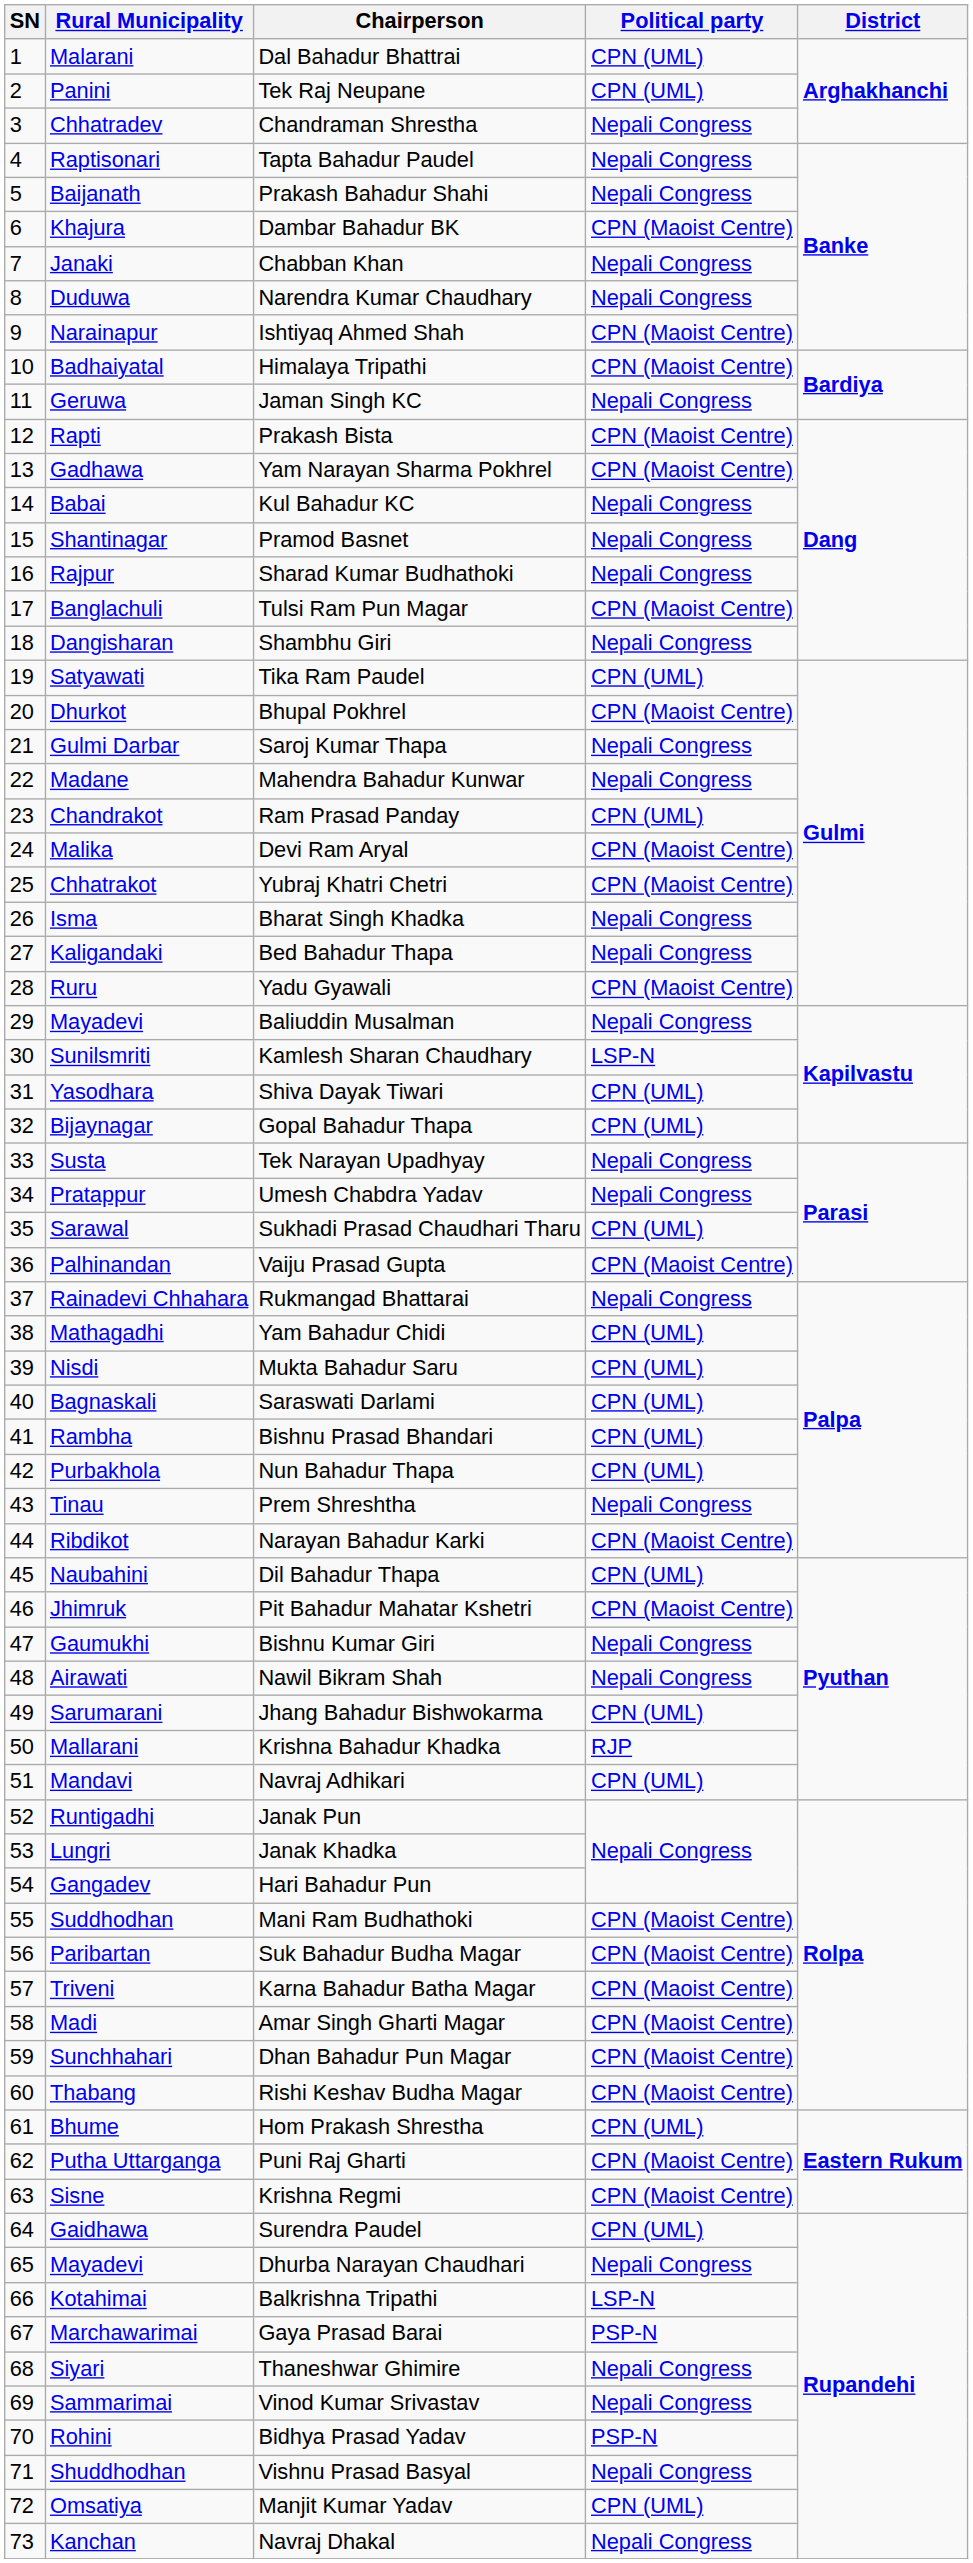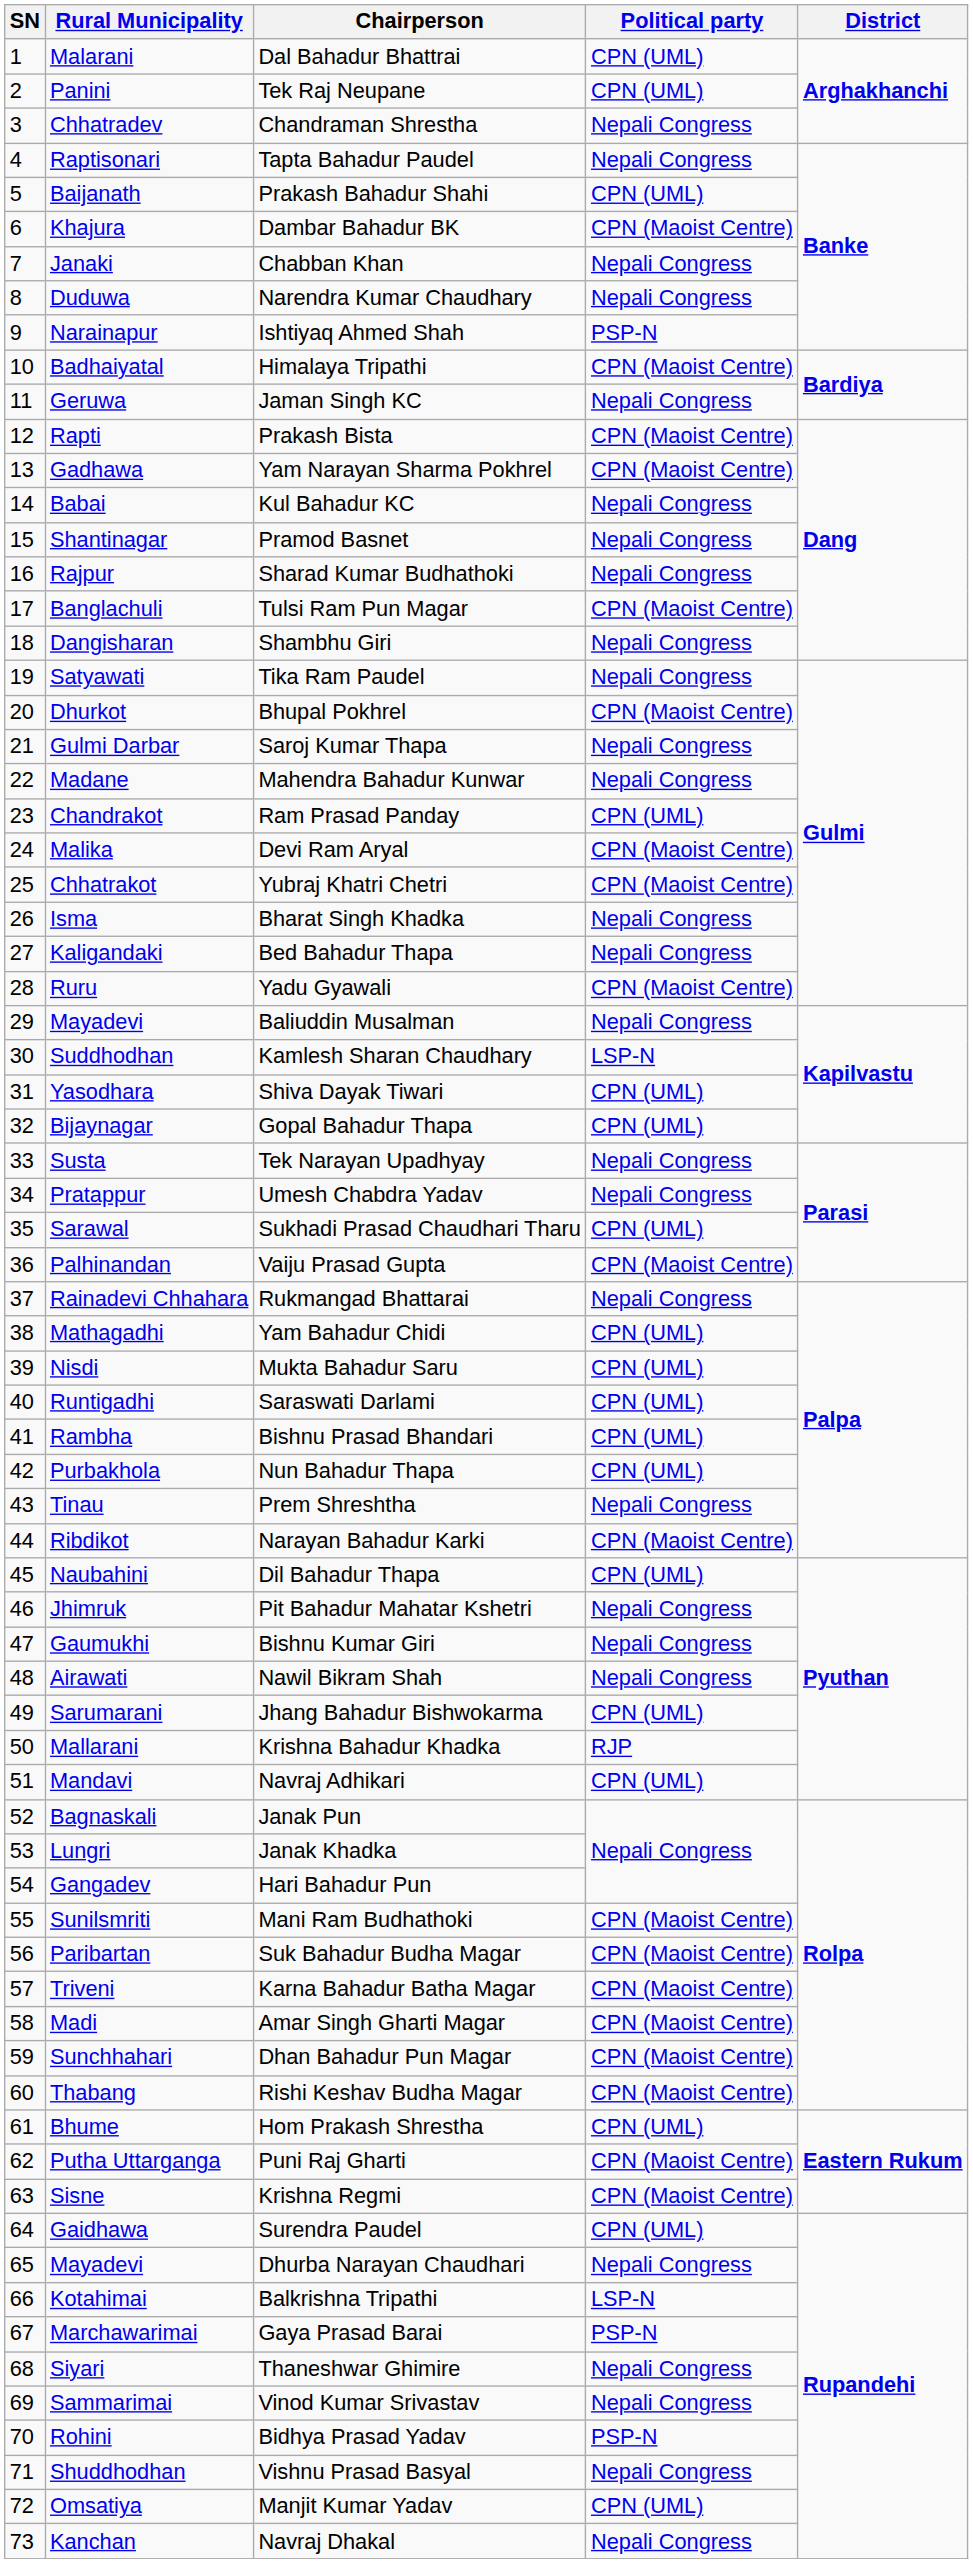Prakash Bahadur Shahi | Political party: Nepali Congress -> CPN (UML)
Ishtiyaq Ahmed Shah | Political party: CPN (Maoist Centre) -> PSP-N
Tika Ram Paudel | Political party: CPN (UML) -> Nepali Congress
Kamlesh Sharan Chaudhary | Rural Municipality: Sunilsmriti -> Suddhodhan
Saraswati Darlami | Rural Municipality: Bagnaskali -> Runtigadhi
Pit Bahadur Mahatar Kshetri | Political party: CPN (Maoist Centre) -> Nepali Congress
Janak Pun | Rural Municipality: Runtigadhi -> Bagnaskali
Mani Ram Budhathoki | Rural Municipality: Suddhodhan -> Sunilsmriti
